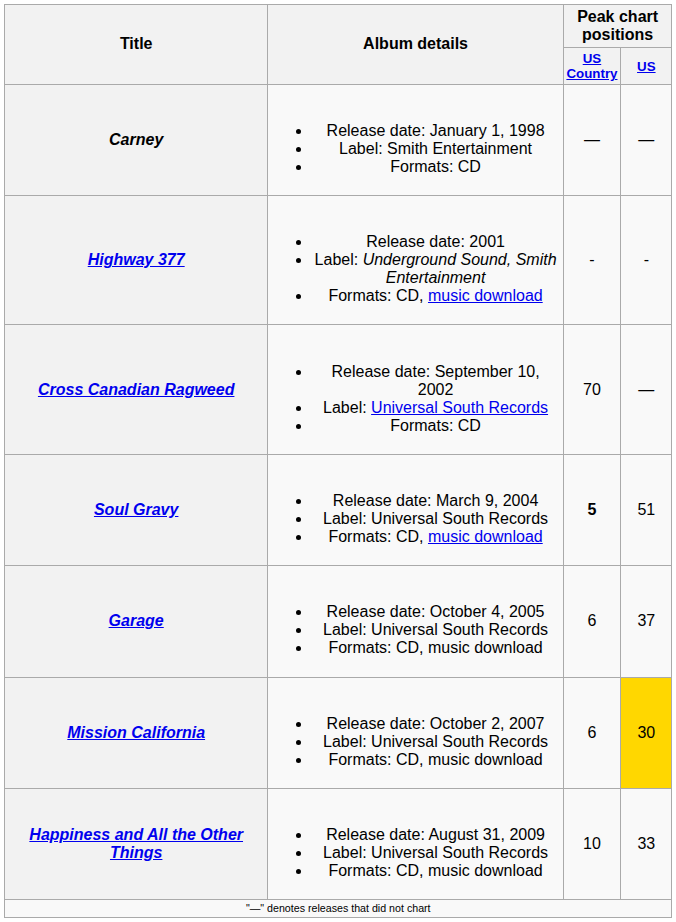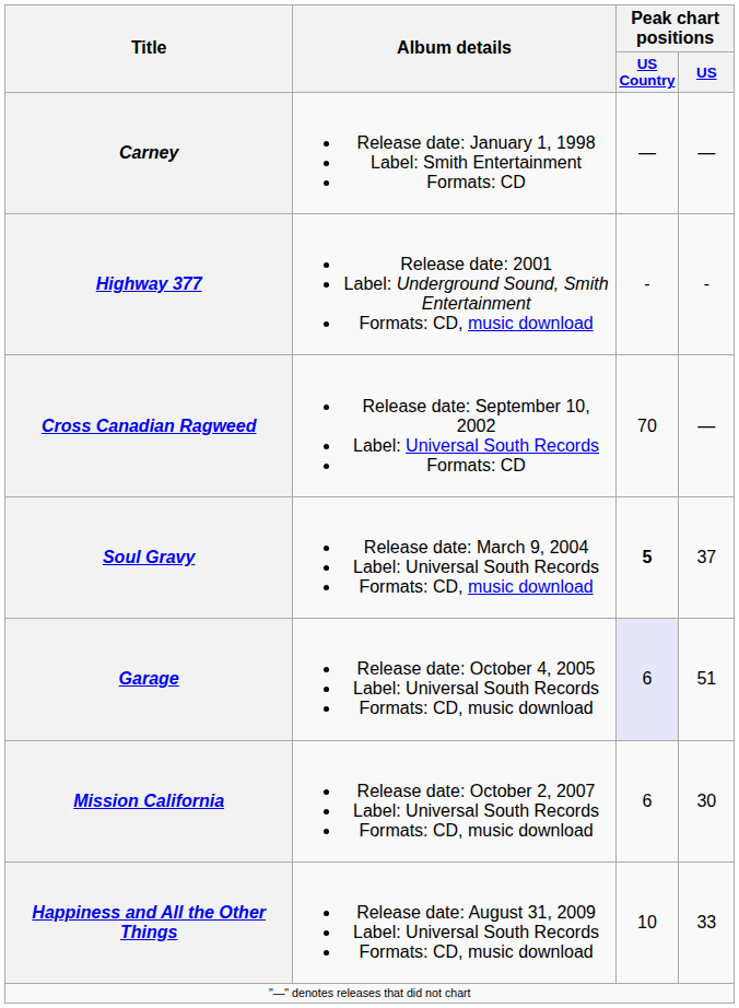Soul Gravy | Peak chart positions / US: 51 -> 37
Garage | Peak chart positions / US Country: no background -> lavender background
Garage | Peak chart positions / US: 37 -> 51
Mission California | Peak chart positions / US: gold background -> no background
